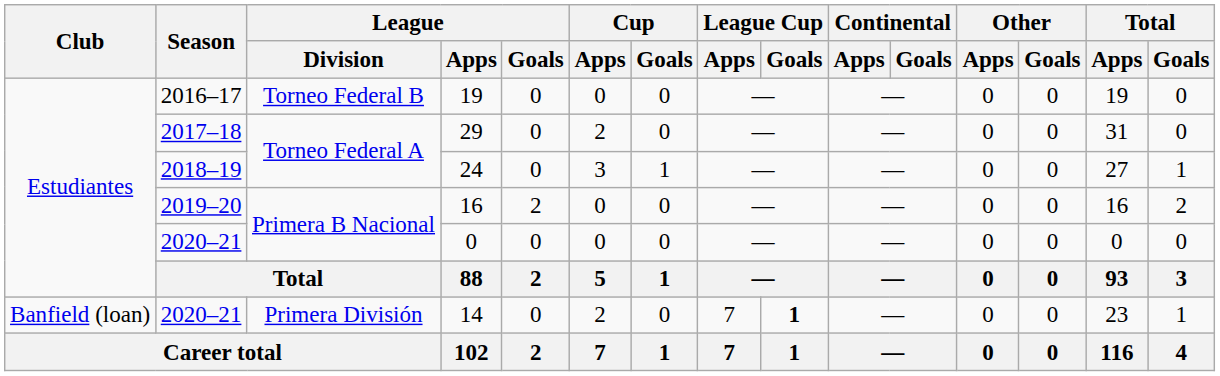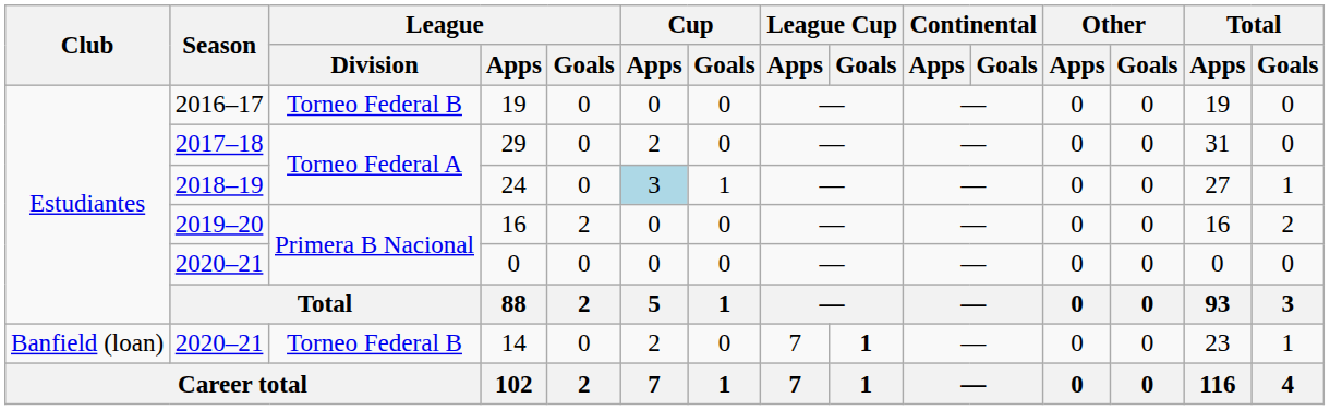24 | Cup / Apps: no background -> lightblue background
14 | League / Division: Primera División -> Torneo Federal B
